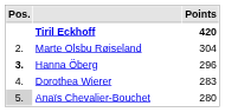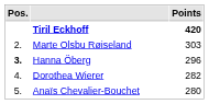Marte Olsbu Røiseland | Points: 304 -> 303
Dorothea Wierer | Points: 283 -> 282
Anaïs Chevalier-Bouchet | Pos.: lightgrey background -> no background
